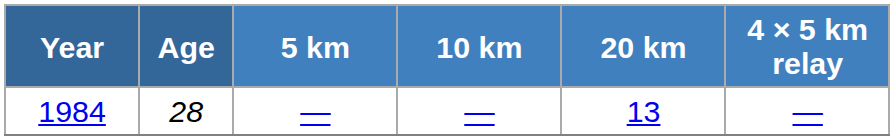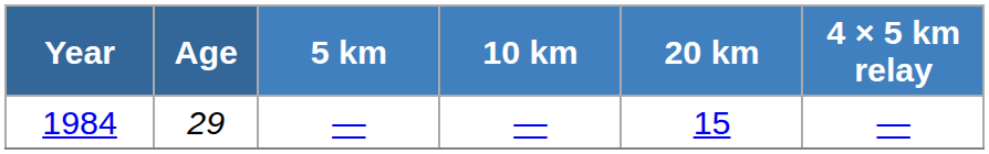1984 | Age: 28 -> 29
1984 | 20 km: 13 -> 15
